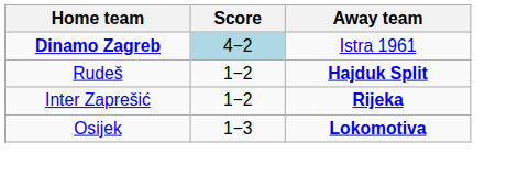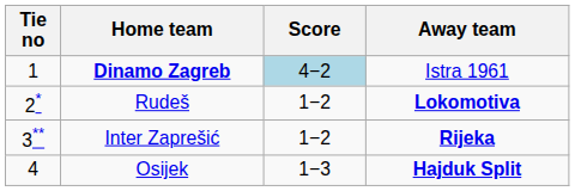+ column: Tie no | 1 | 2* | 3** | 4
Rudeš | Away team: Hajduk Split -> Lokomotiva
Osijek | Away team: Lokomotiva -> Hajduk Split
